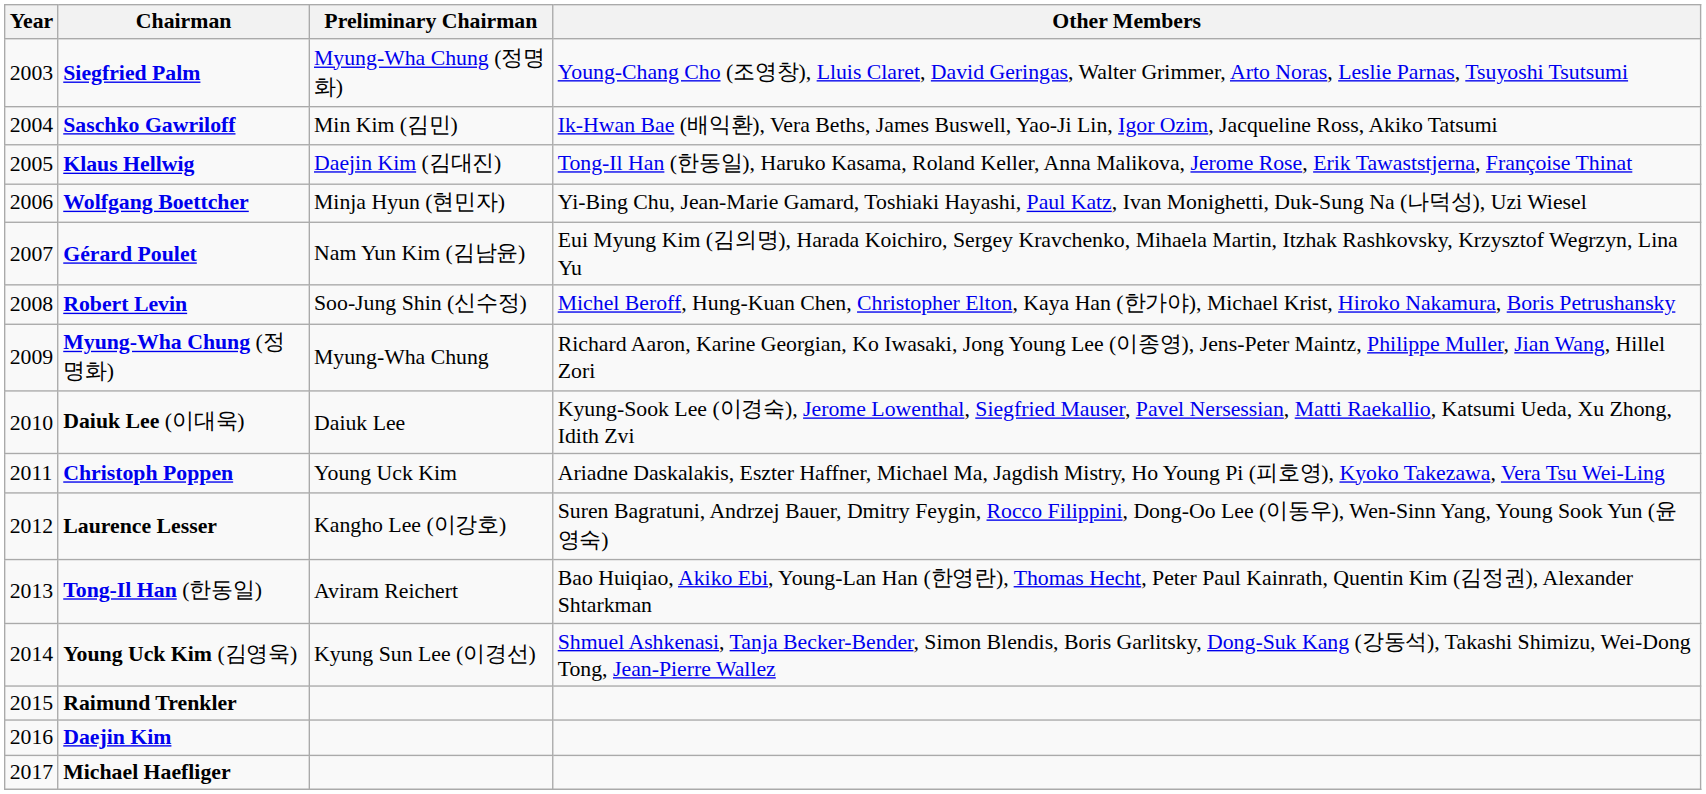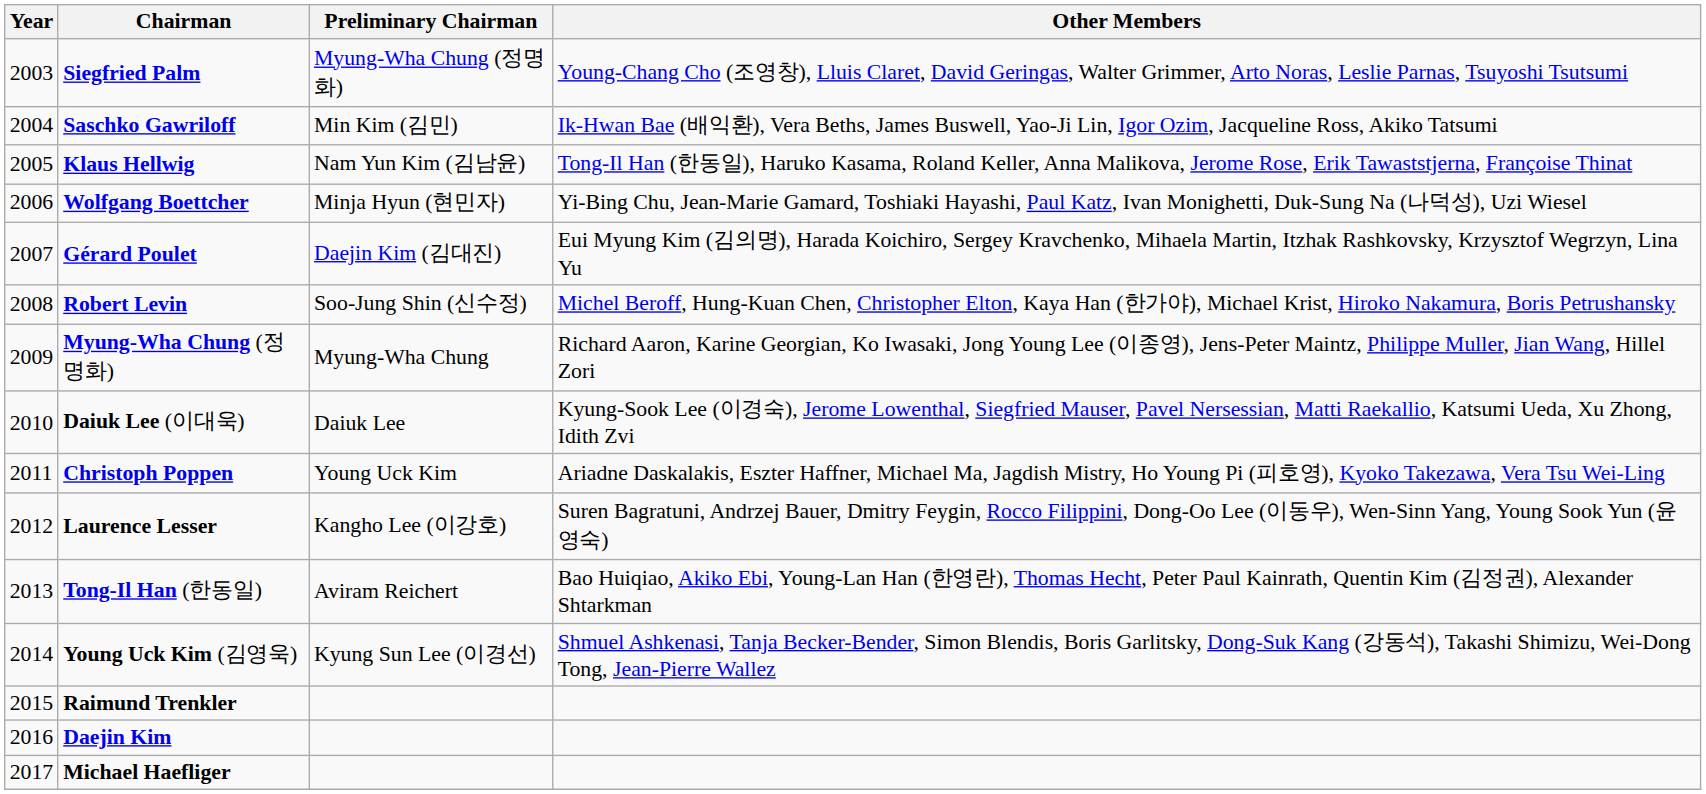Klaus Hellwig | Preliminary Chairman: Daejin Kim (김대진) -> Nam Yun Kim (김남윤)
Gérard Poulet | Preliminary Chairman: Nam Yun Kim (김남윤) -> Daejin Kim (김대진)
